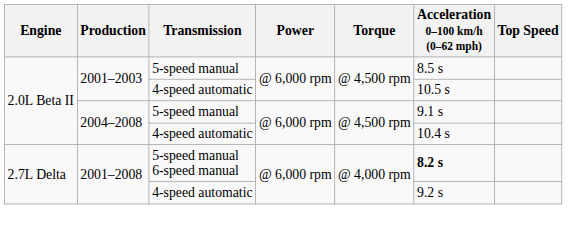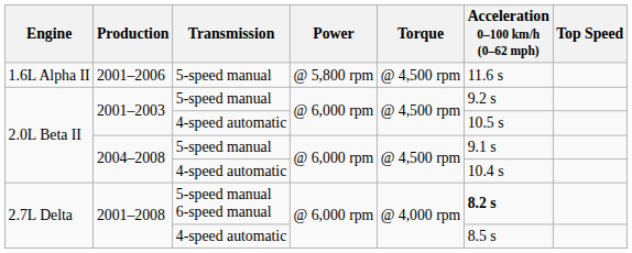+ row: 1.6L Alpha II | 2001–2006 | 5-speed manual | @ 5,800 rpm | @ 4,500 rpm | 11.6 s
2001–2003 / 5-speed manual | Acceleration 0–100 km/h (0–62 mph): 8.5 s -> 9.2 s
2001–2008 / 4-speed automatic | Acceleration 0–100 km/h (0–62 mph): 9.2 s -> 8.5 s
